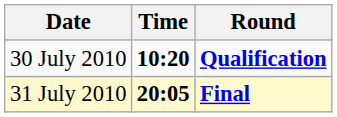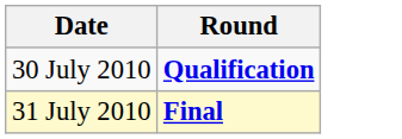- column: Time | 10:20 | 20:05
